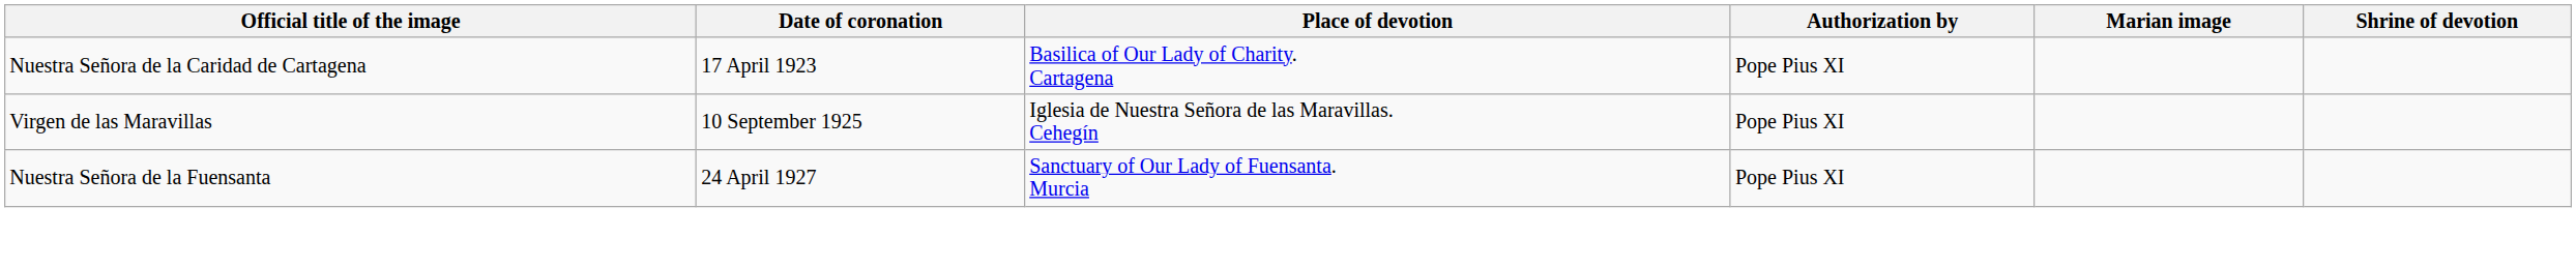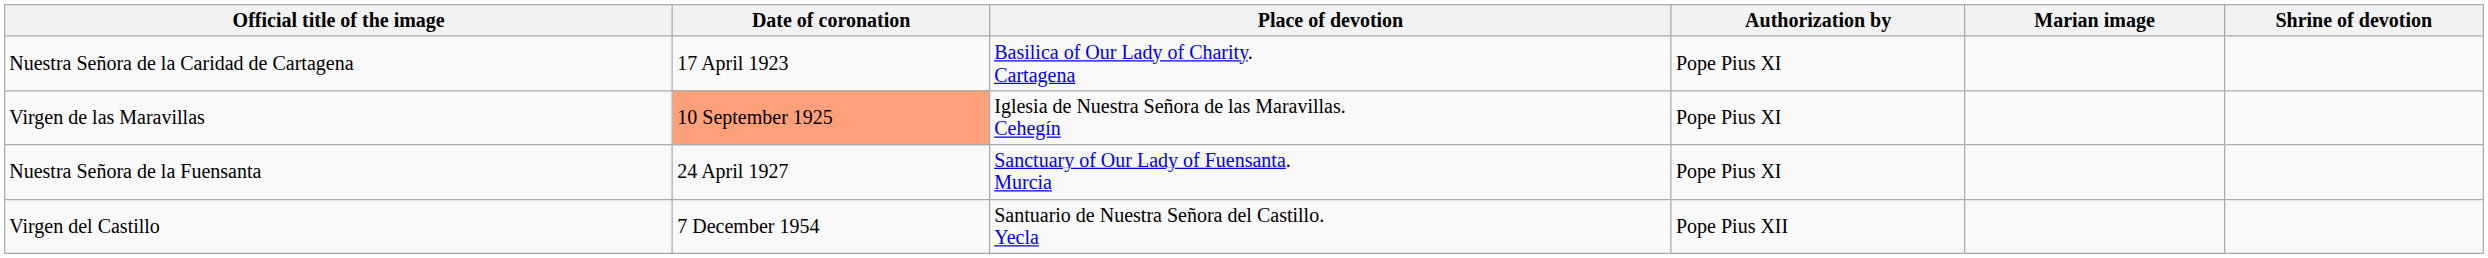Virgen de las Maravillas | Date of coronation: no background -> lightsalmon background
+ row: Virgen del Castillo | 7 December 1954 | Santuario de Nuestra Señora del Castillo. Yecla | Pope Pius XII
